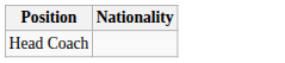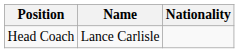+ column: Name | Lance Carlisle
